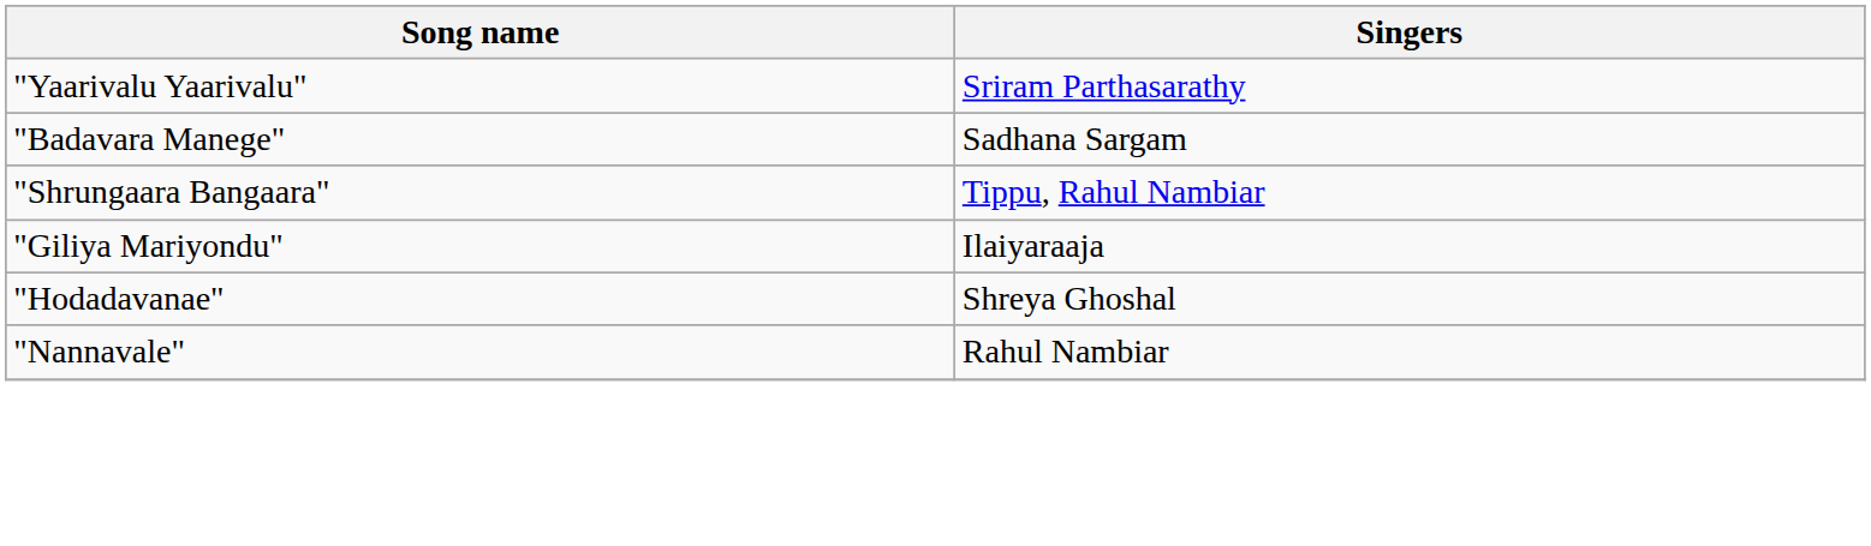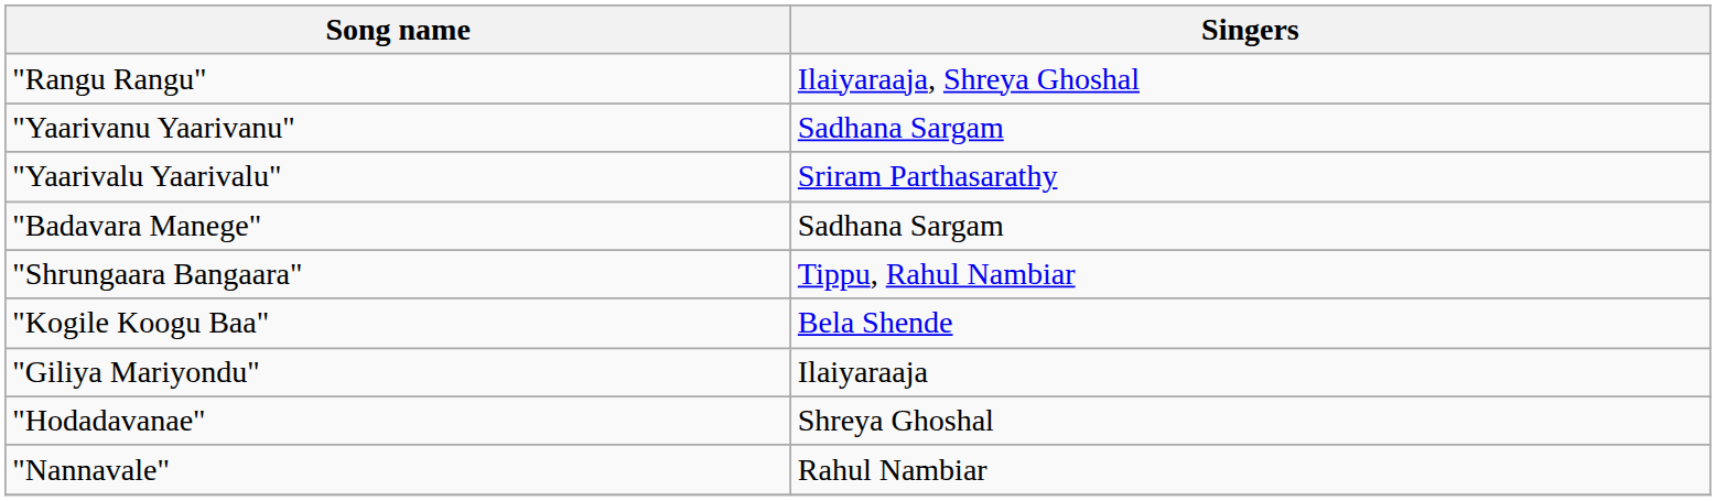+ row: "Rangu Rangu" | Ilaiyaraaja, Shreya Ghoshal
+ row: "Yaarivanu Yaarivanu" | Sadhana Sargam
+ row: "Kogile Koogu Baa" | Bela Shende
